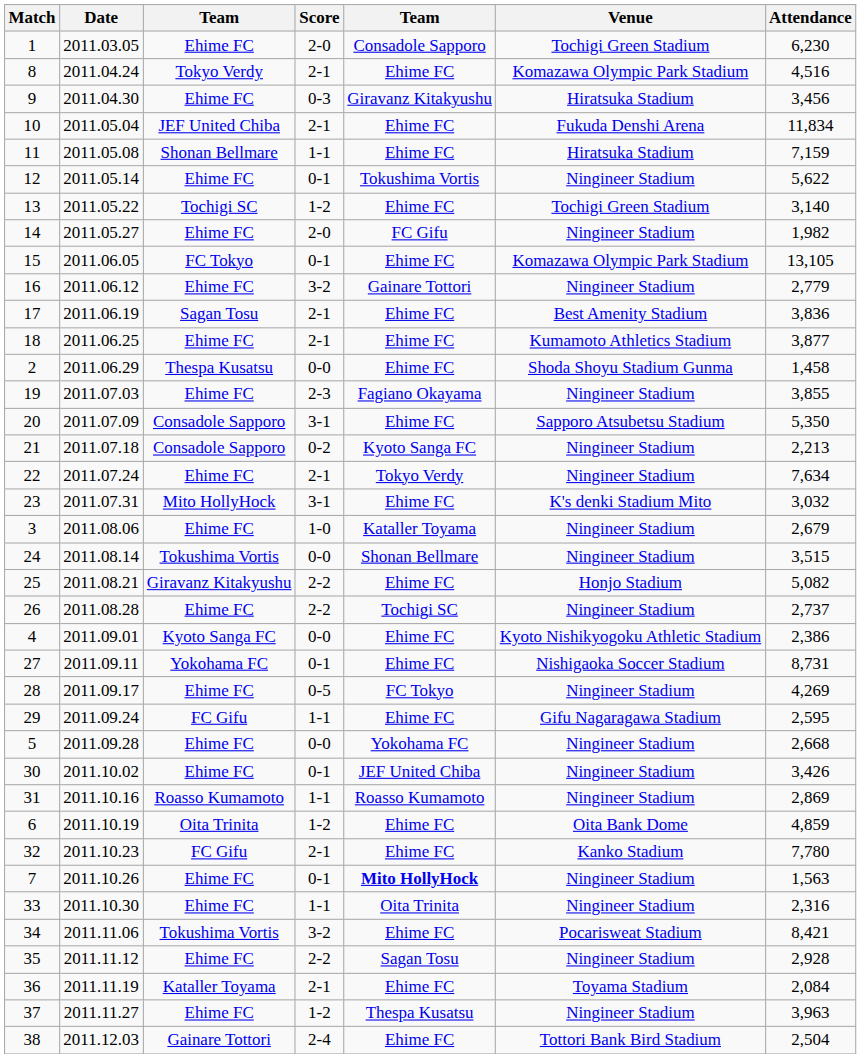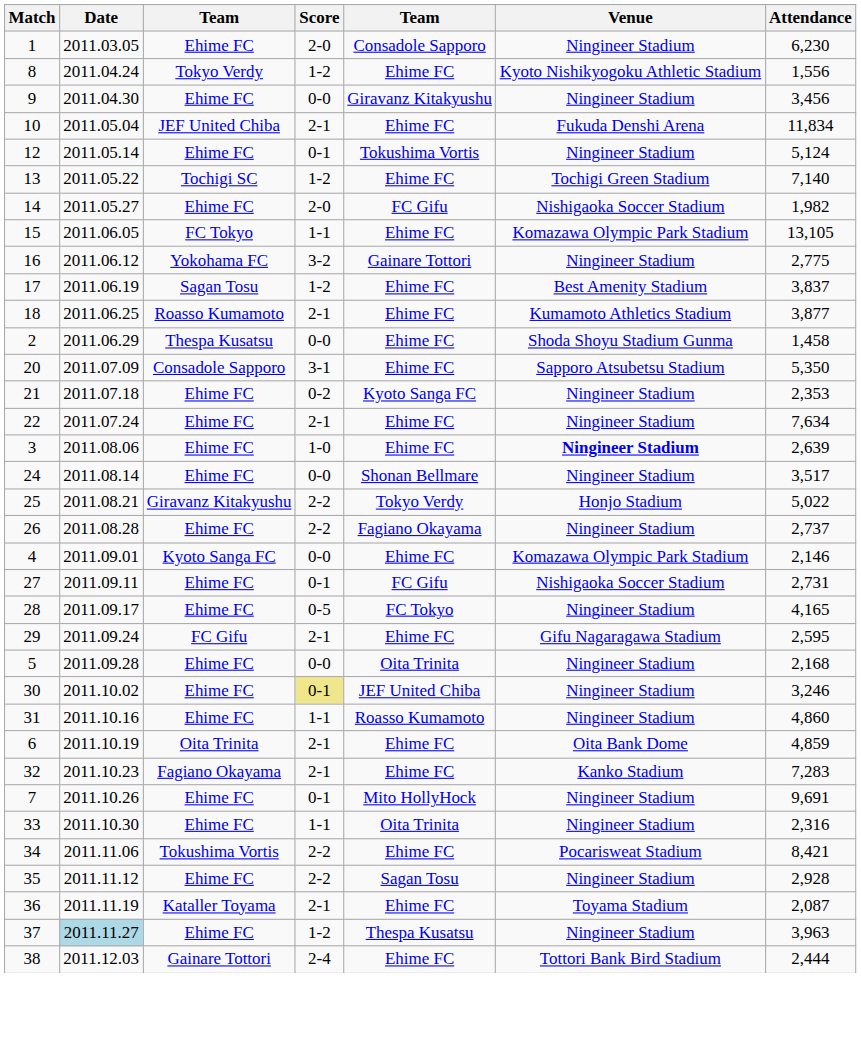1 | Venue: Tochigi Green Stadium -> Ningineer Stadium
8 | Score: 2-1 -> 1-2
8 | Venue: Komazawa Olympic Park Stadium -> Kyoto Nishikyogoku Athletic Stadium
8 | Attendance: 4,516 -> 1,556
9 | Score: 0-3 -> 0-0
9 | Venue: Hiratsuka Stadium -> Ningineer Stadium
- row: 11 | 2011.05.08 | Shonan Bellmare | 1-1 | Ehime FC | Hiratsuka Stadium | 7,159
12 | Attendance: 5,622 -> 5,124
13 | Attendance: 3,140 -> 7,140
14 | Venue: Ningineer Stadium -> Nishigaoka Soccer Stadium
15 | Score: 0-1 -> 1-1
16 | column 3: Ehime FC -> Yokohama FC
16 | Attendance: 2,779 -> 2,775
17 | Score: 2-1 -> 1-2
17 | Attendance: 3,836 -> 3,837
18 | column 3: Ehime FC -> Roasso Kumamoto
- row: 19 | 2011.07.03 | Ehime FC | 2-3 | Fagiano Okayama | Ningineer Stadium | 3,855
21 | column 3: Consadole Sapporo -> Ehime FC
21 | Attendance: 2,213 -> 2,353
22 | column 5: Tokyo Verdy -> Ehime FC
- row: 23 | 2011.07.31 | Mito HollyHock | 3-1 | Ehime FC | K's denki Stadium Mito | 3,032
3 | column 5: Kataller Toyama -> Ehime FC
3 | Venue: normal -> bold
3 | Attendance: 2,679 -> 2,639
24 | column 3: Tokushima Vortis -> Ehime FC
24 | Attendance: 3,515 -> 3,517
25 | column 5: Ehime FC -> Tokyo Verdy
25 | Attendance: 5,082 -> 5,022
26 | column 5: Tochigi SC -> Fagiano Okayama
4 | Venue: Kyoto Nishikyogoku Athletic Stadium -> Komazawa Olympic Park Stadium
4 | Attendance: 2,386 -> 2,146
27 | column 3: Yokohama FC -> Ehime FC
27 | column 5: Ehime FC -> FC Gifu
27 | Attendance: 8,731 -> 2,731
28 | Attendance: 4,269 -> 4,165
29 | Score: 1-1 -> 2-1
5 | column 5: Yokohama FC -> Oita Trinita
5 | Attendance: 2,668 -> 2,168
30 | Score: no background -> khaki background
30 | Attendance: 3,426 -> 3,246
31 | column 3: Roasso Kumamoto -> Ehime FC
31 | Attendance: 2,869 -> 4,860
6 | Score: 1-2 -> 2-1
32 | column 3: FC Gifu -> Fagiano Okayama
32 | Attendance: 7,780 -> 7,283
7 | column 5: bold -> normal
7 | Attendance: 1,563 -> 9,691
34 | Score: 3-2 -> 2-2
36 | Attendance: 2,084 -> 2,087
37 | Date: no background -> lightblue background
38 | Attendance: 2,504 -> 2,444
